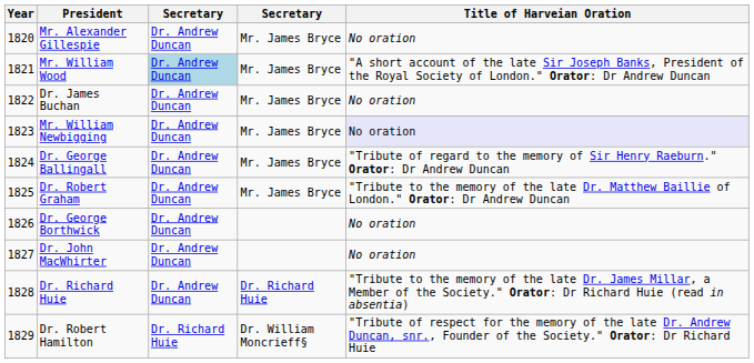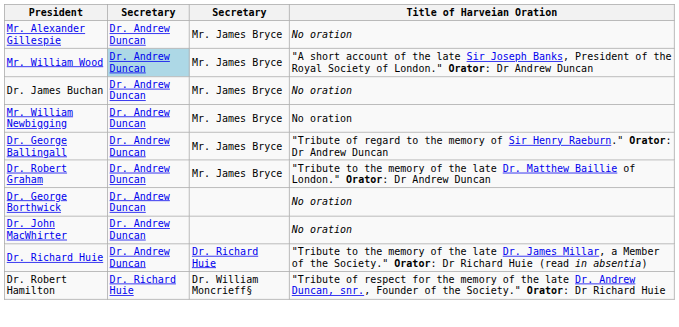- column: Year | 1820 | 1821 | 1822 | 1823 | 1824 | 1825 | 1826 | 1827 | 1828 | 1829
Mr. William Newbigging | Title of Harveian Oration: lavender background -> no background
